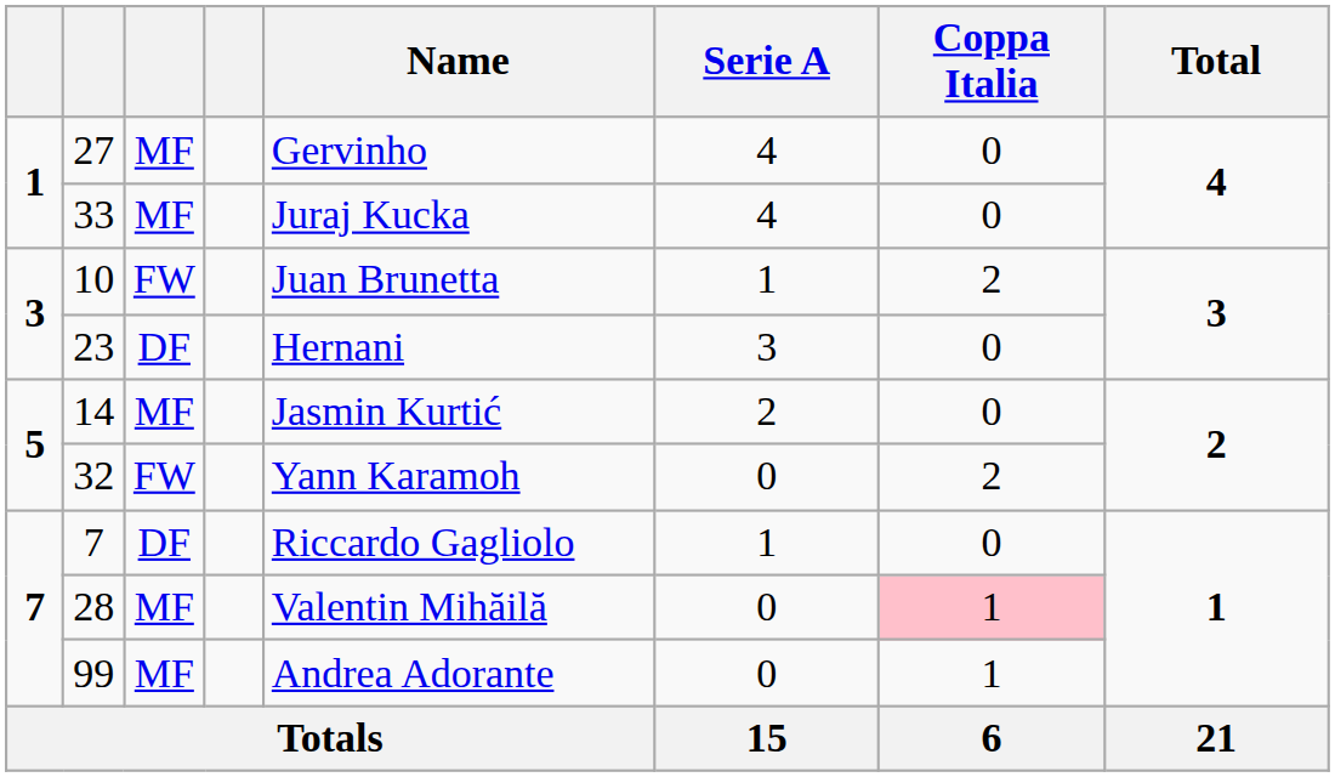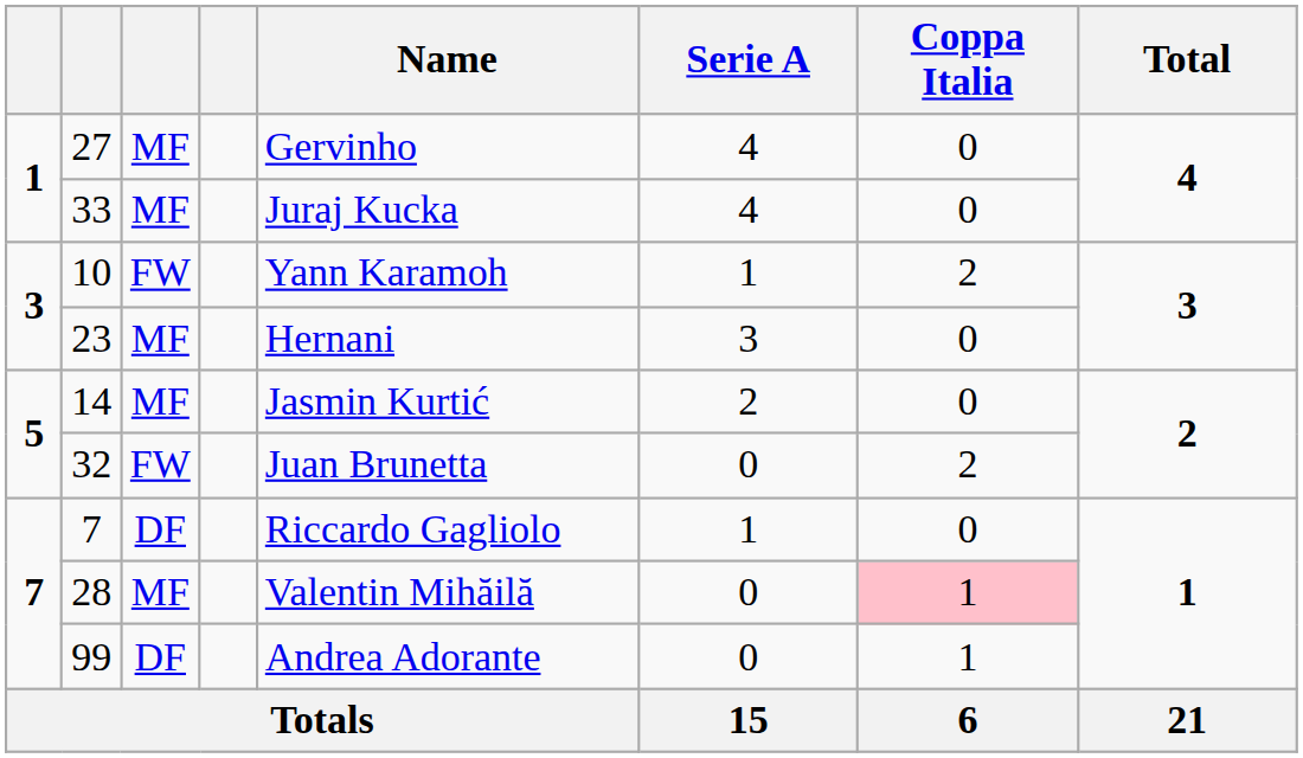10 | Name: Juan Brunetta -> Yann Karamoh
23 | column 3: DF -> MF
32 | Name: Yann Karamoh -> Juan Brunetta
99 | column 3: MF -> DF
